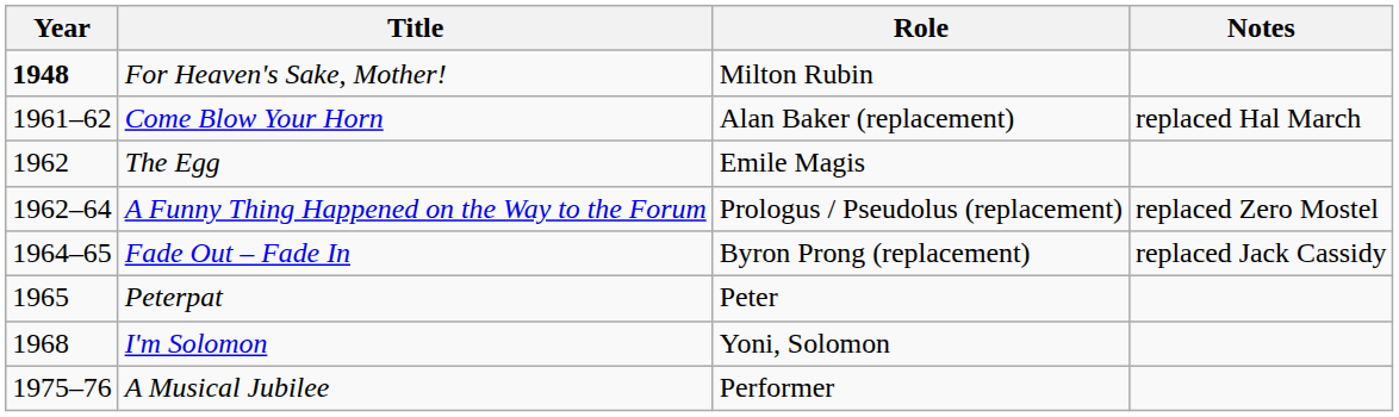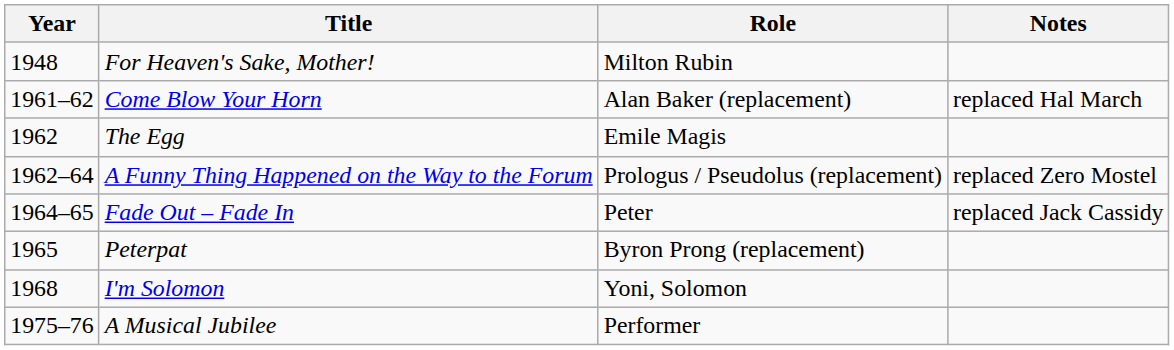For Heaven's Sake, Mother! | Year: bold -> normal
Fade Out – Fade In | Role: Byron Prong (replacement) -> Peter
Peterpat | Role: Peter -> Byron Prong (replacement)
